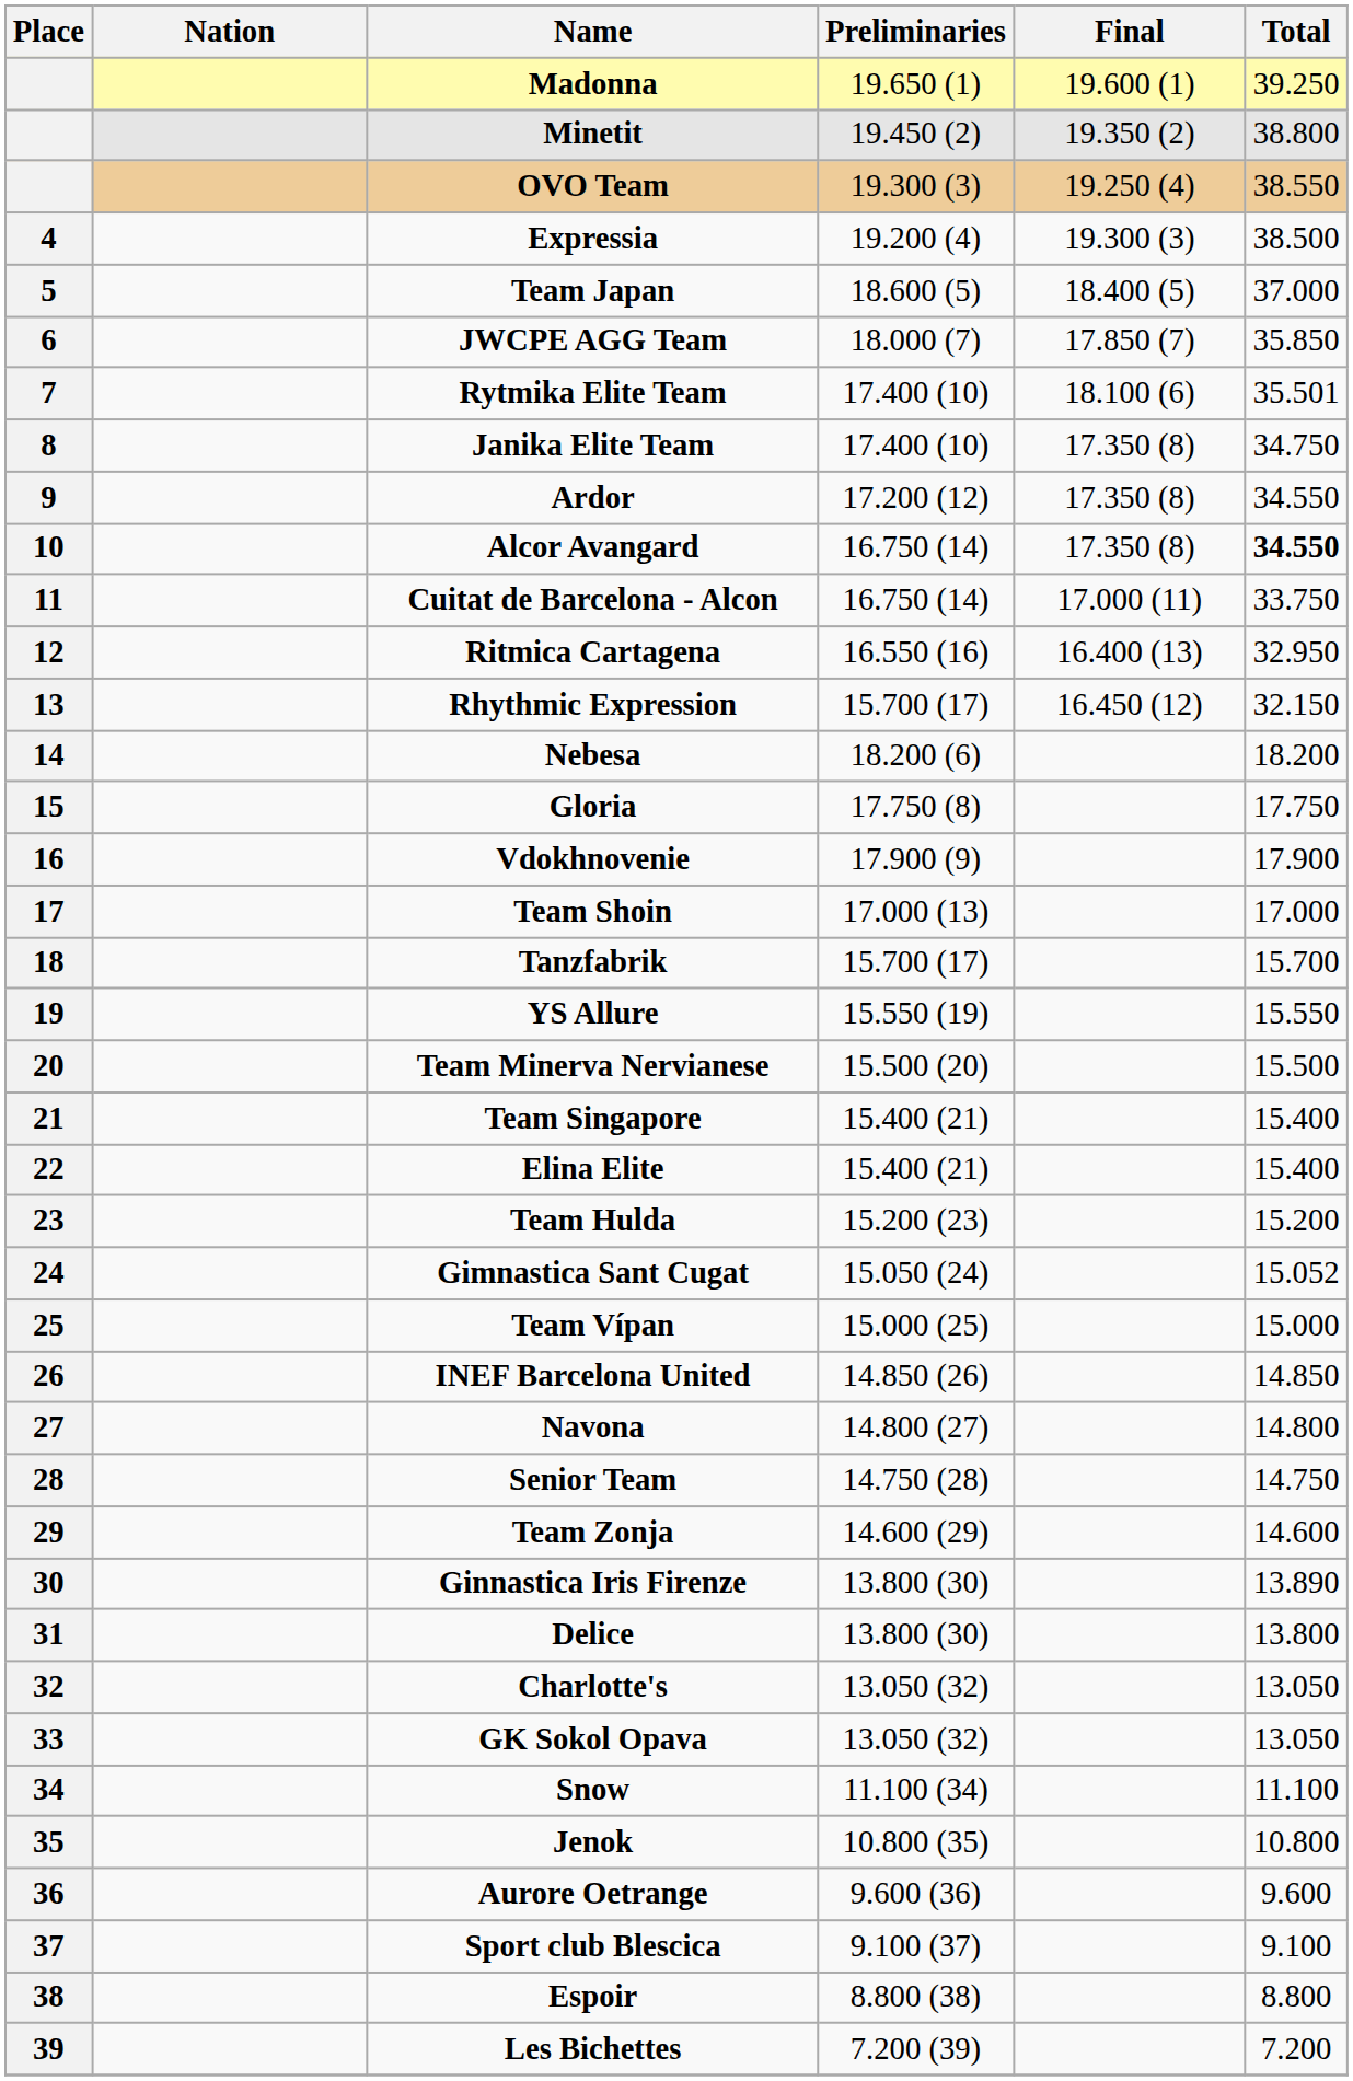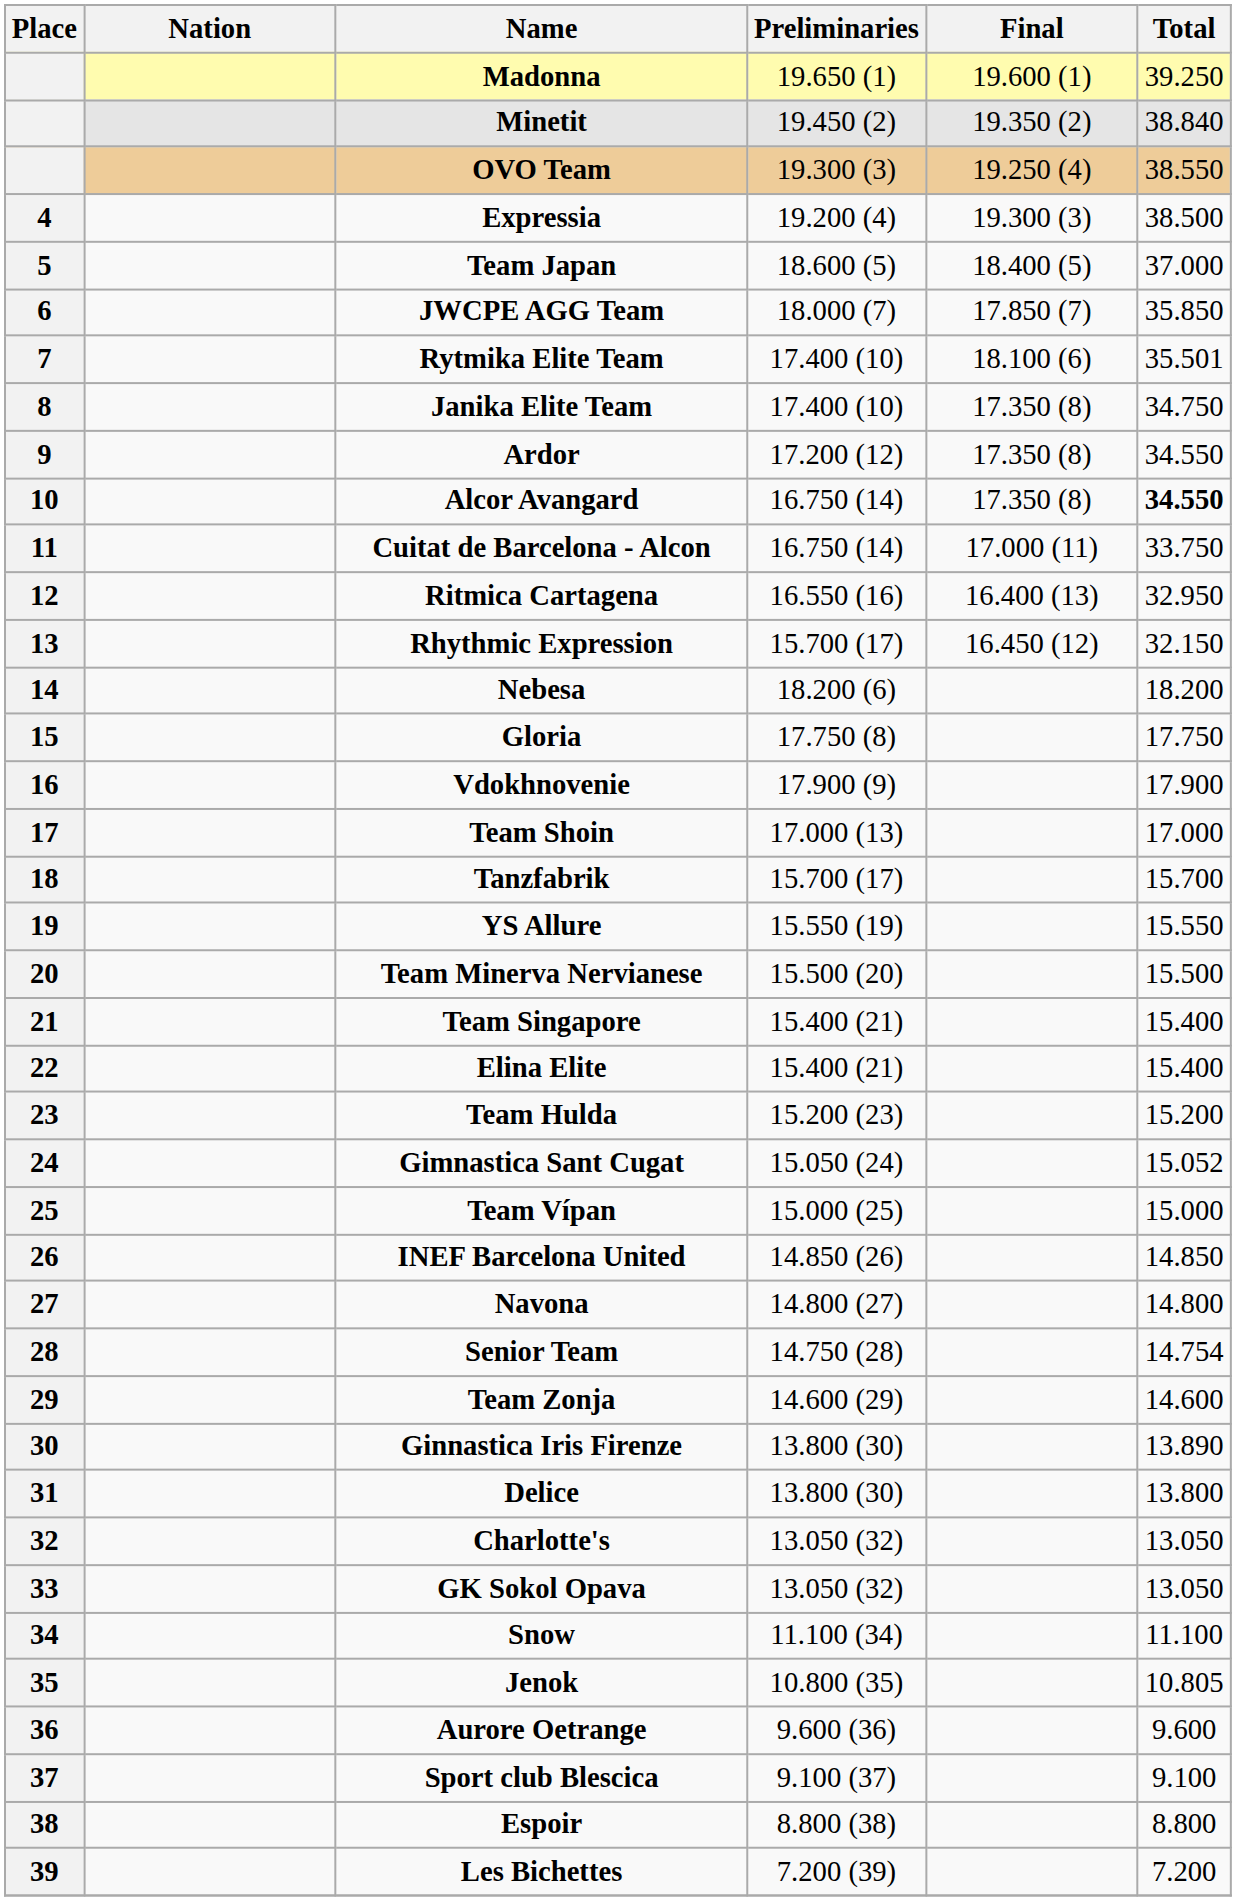Minetit | Total: 38.800 -> 38.840
Senior Team | Total: 14.750 -> 14.754
Jenok | Total: 10.800 -> 10.805
